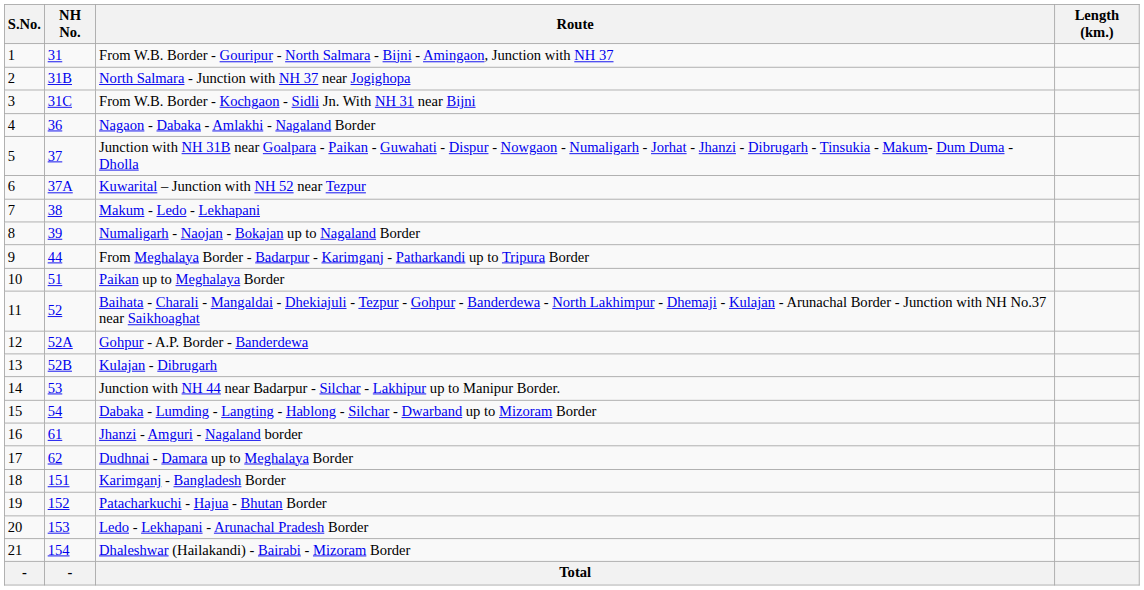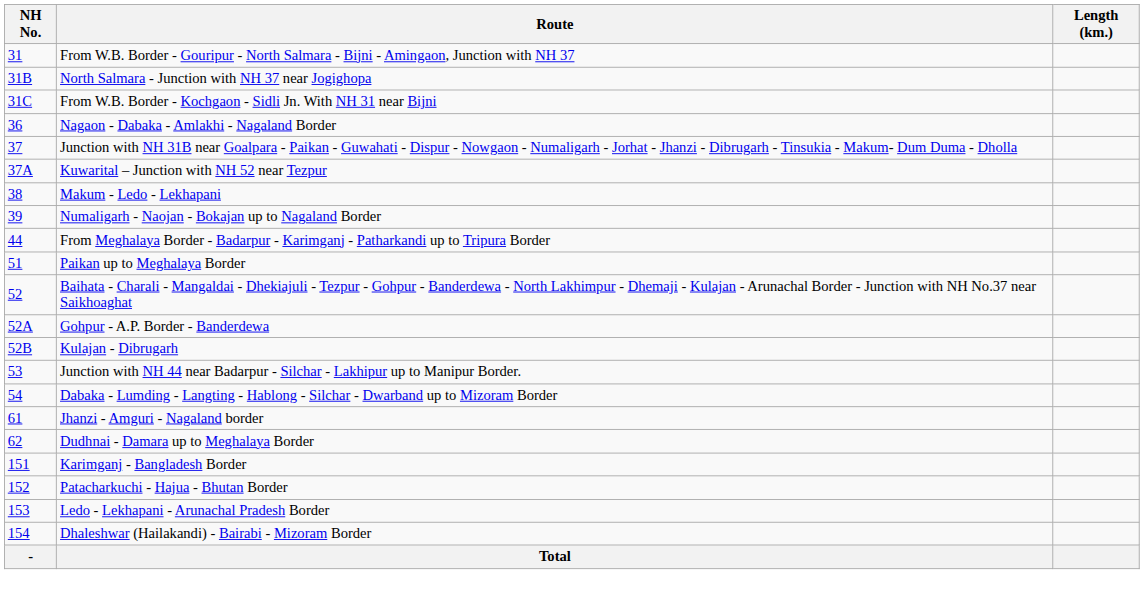- column: S.No. | 1 | 2 | 3 | 4 | 5 | 6 | 7 | 8 | 9 | 10 | 11 | 12 | 13 | 14 | 15 | 16 | 17 | 18 | 19 | 20 | 21 | -
